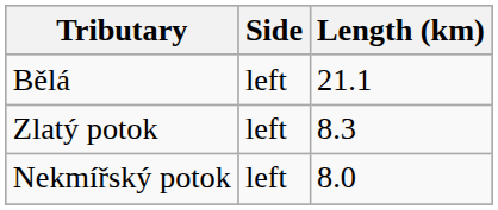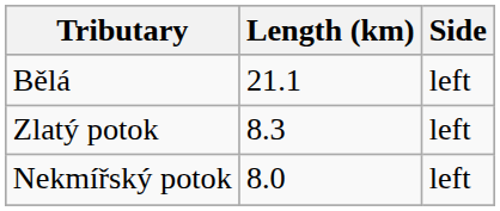columns swapped: Length (km) <-> Side
